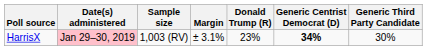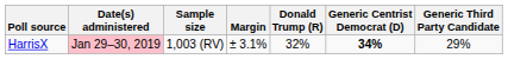HarrisX | Donald Trump (R): 23% -> 32%
HarrisX | Generic Third Party Candidate: 30% -> 29%
